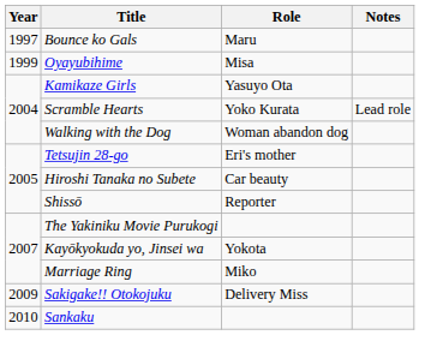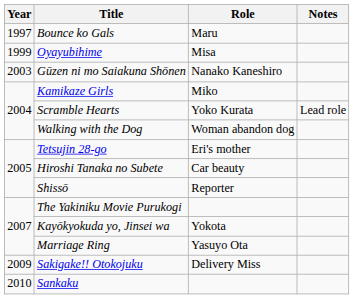+ row: 2003 | Gūzen ni mo Saiakuna Shōnen | Nanako Kaneshiro
Kamikaze Girls | Role: Yasuyo Ota -> Miko
Marriage Ring | Role: Miko -> Yasuyo Ota
